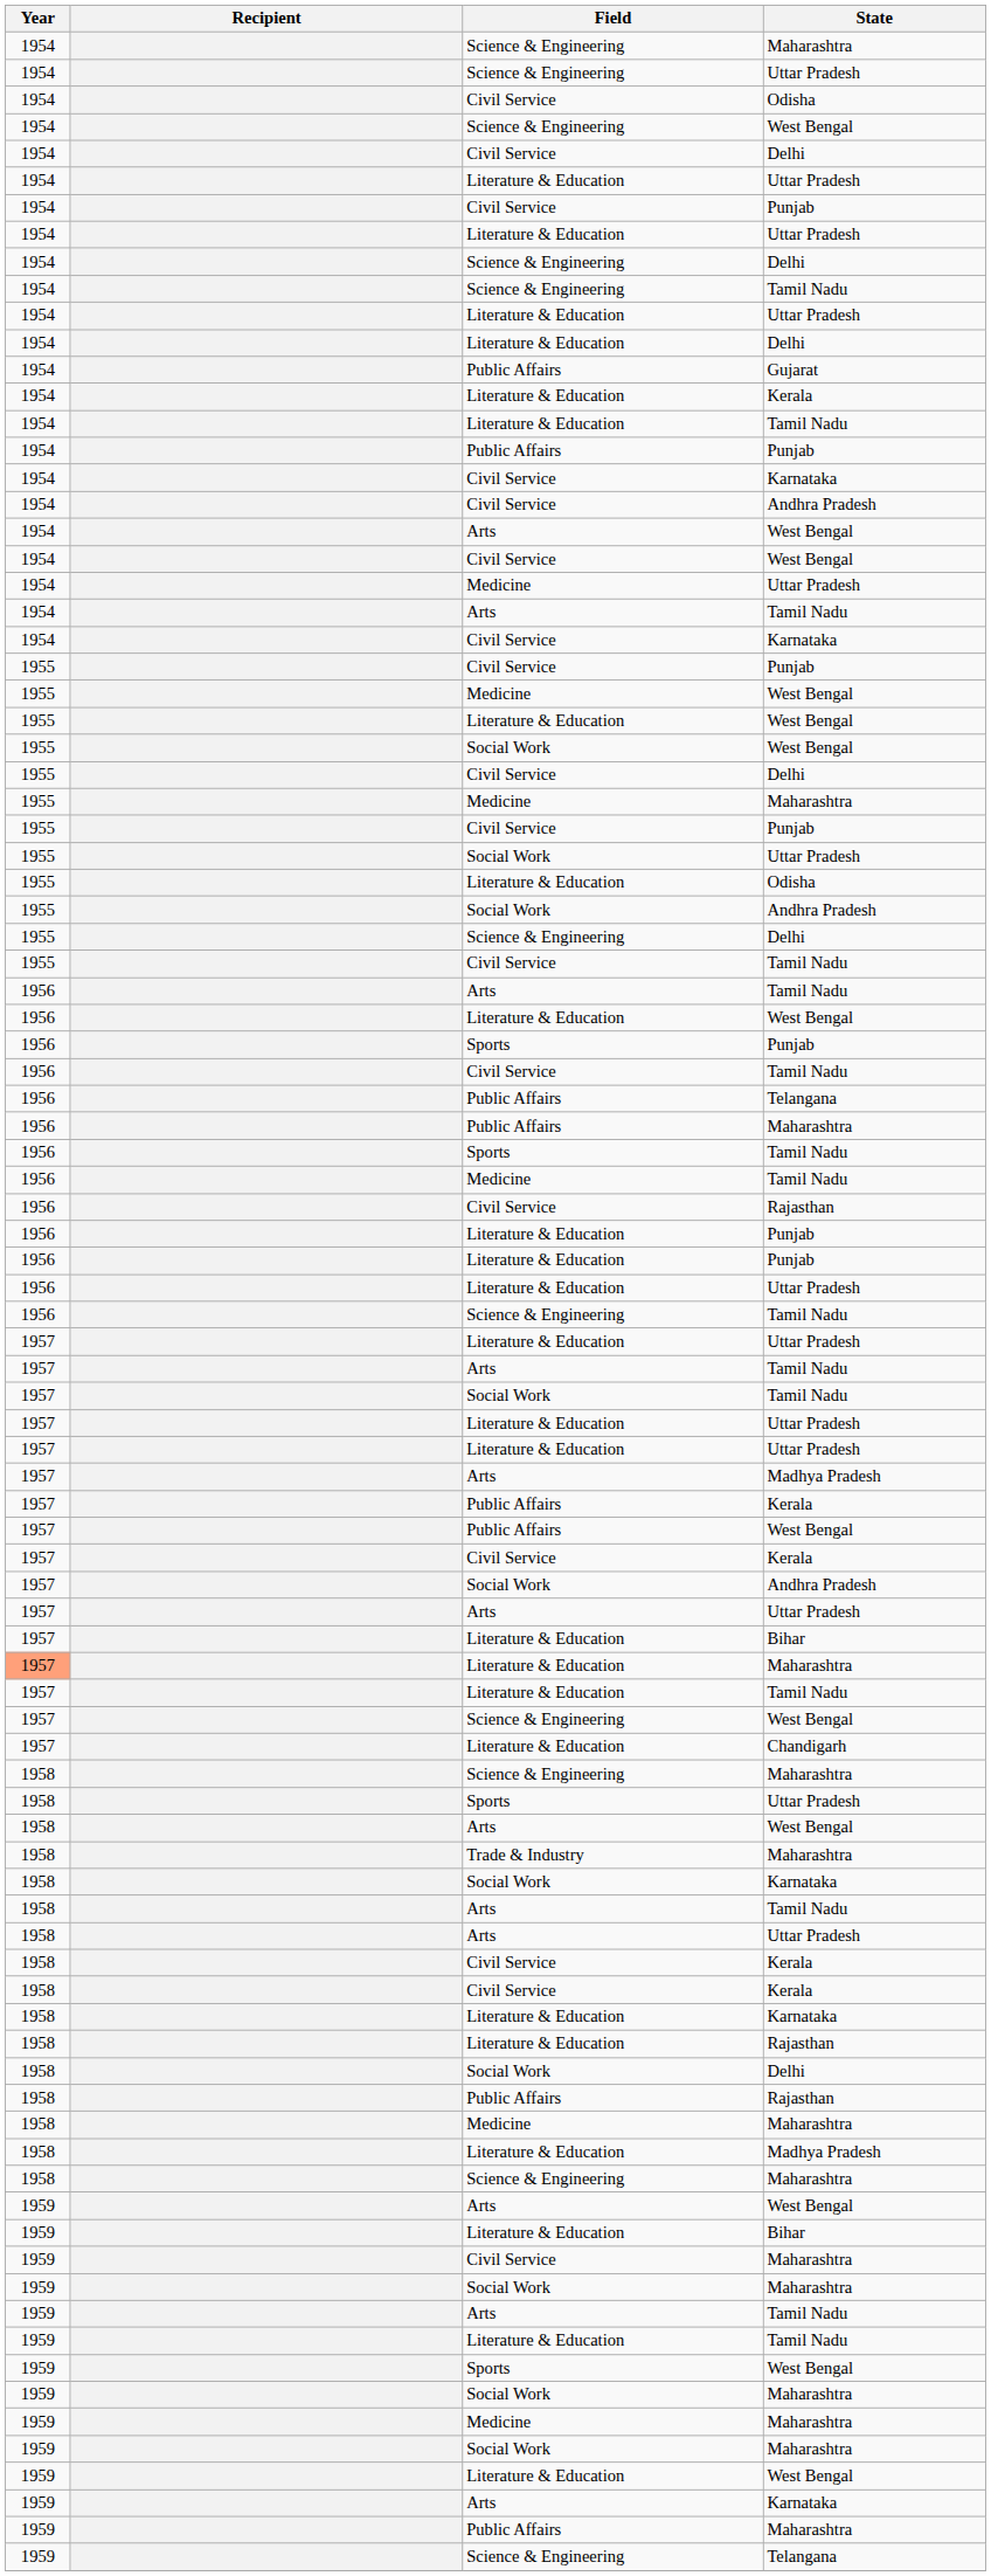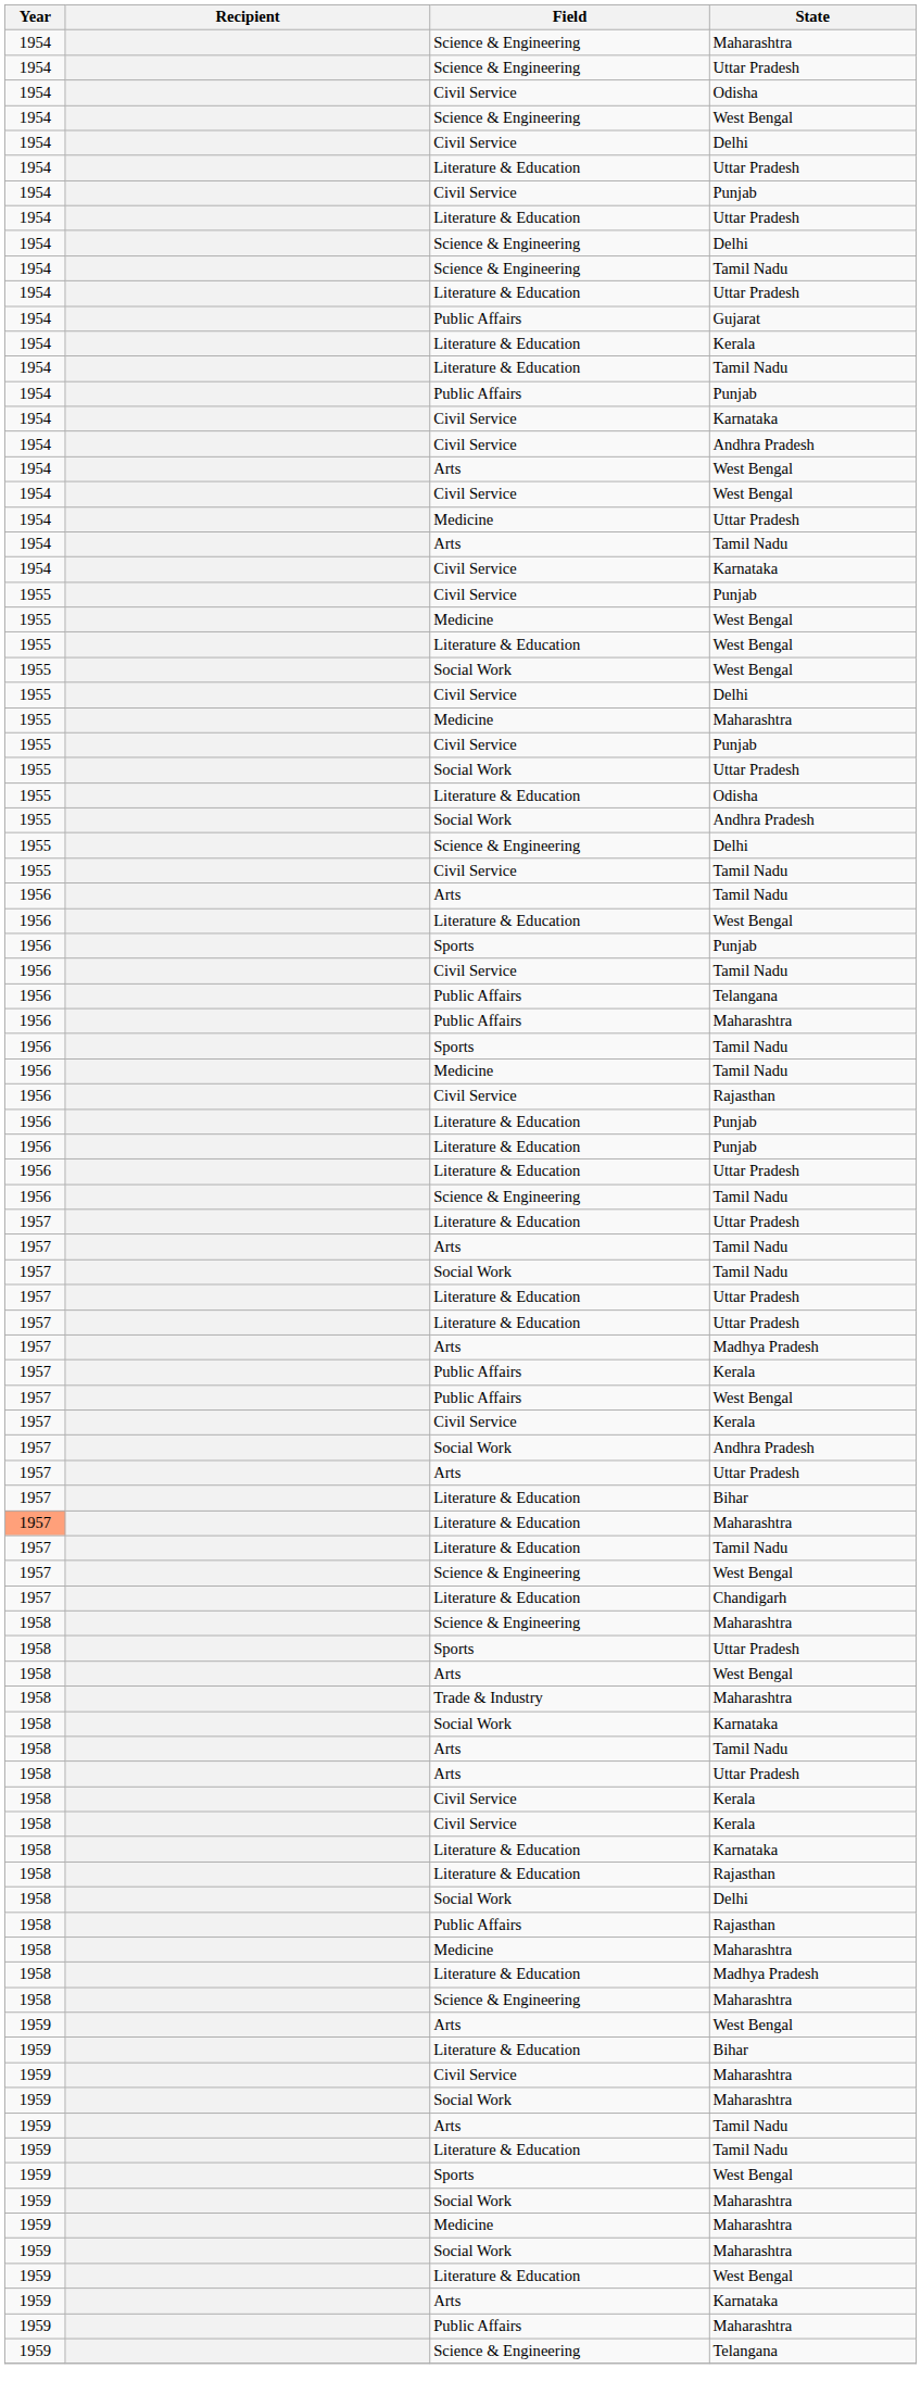- row: 1954 | Literature & Education | Delhi
